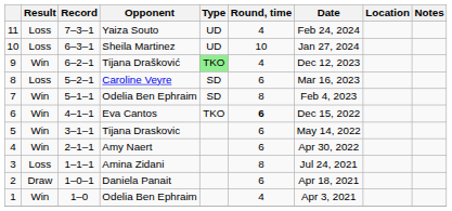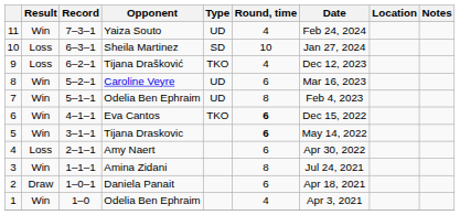Yaiza Souto | Result: Loss -> Win
Sheila Martinez | Type: UD -> SD
Tijana Drašković | Result: Win -> Loss
Tijana Drašković | Type: lightgreen background -> no background
Caroline Veyre | Result: Loss -> Win
Caroline Veyre | Type: SD -> UD
7 / Odelia Ben Ephraim | Type: SD -> UD
Tijana Draskovic | Round, time: normal -> bold
Amy Naert | Result: Win -> Loss
Amina Zidani | Result: Loss -> Win
